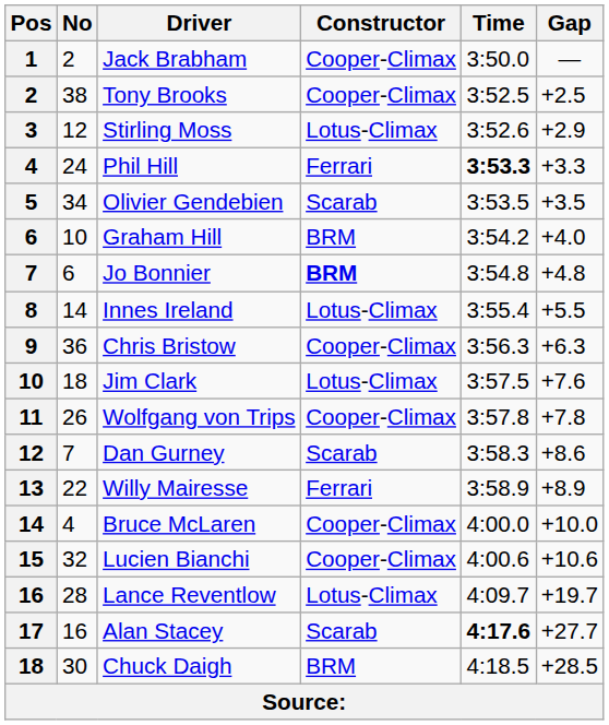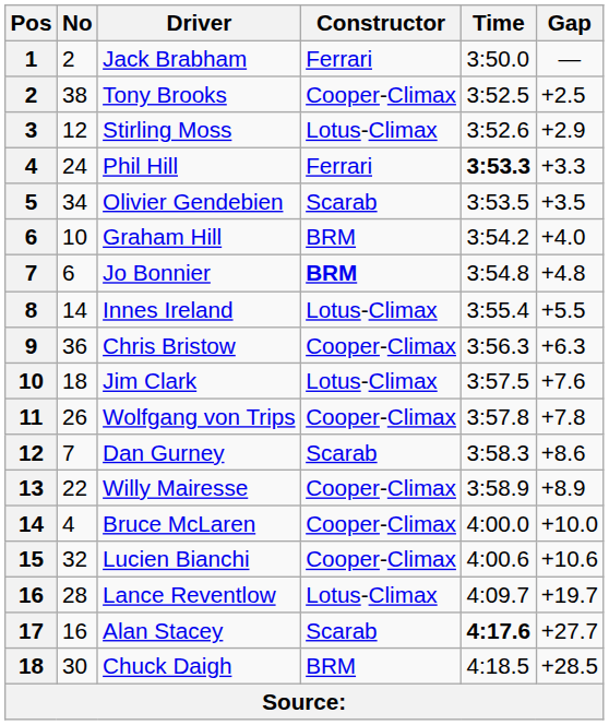Jack Brabham | Constructor: Cooper-Climax -> Ferrari
Willy Mairesse | Constructor: Ferrari -> Cooper-Climax
